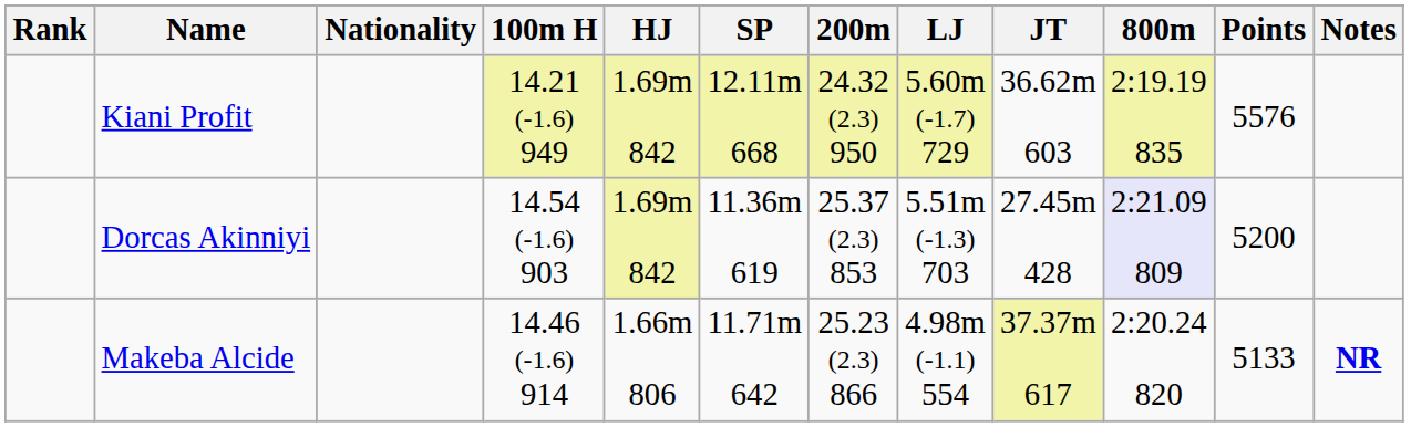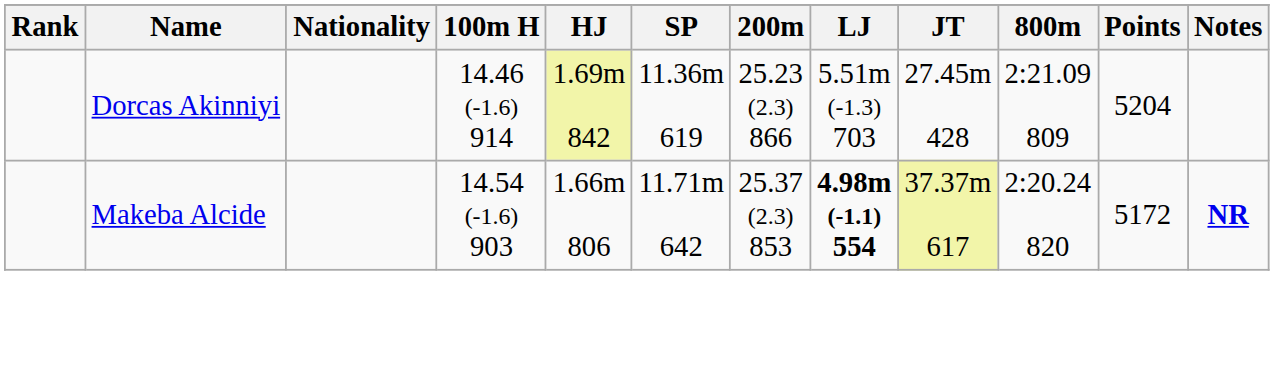- row: Kiani Profit | 14.21 (-1.6) 949 | 1.69m 842 | 12.11m 668 | 24.32 (2.3) 950 | 5.60m (-1.7) 729 | 36.62m 603 | 2:19.19 835 | 5576
Dorcas Akinniyi | 100m H: 14.54 (-1.6) 903 -> 14.46 (-1.6) 914
Dorcas Akinniyi | 200m: 25.37 (2.3) 853 -> 25.23 (2.3) 866
Dorcas Akinniyi | 800m: lavender background -> no background
Dorcas Akinniyi | Points: 5200 -> 5204
Makeba Alcide | 100m H: 14.46 (-1.6) 914 -> 14.54 (-1.6) 903
Makeba Alcide | 200m: 25.23 (2.3) 866 -> 25.37 (2.3) 853
Makeba Alcide | LJ: normal -> bold
Makeba Alcide | Points: 5133 -> 5172
